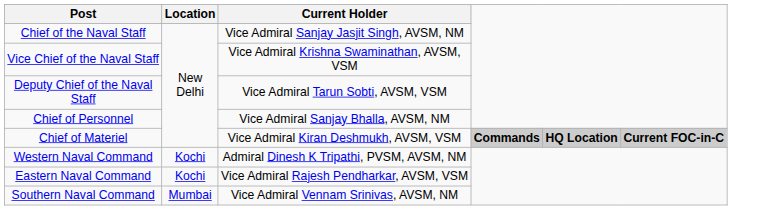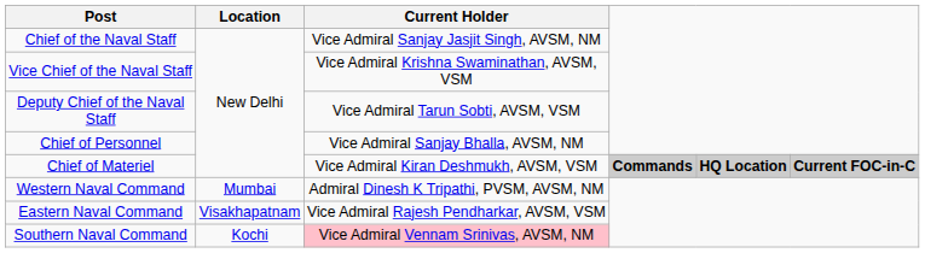Western Naval Command | Location: Kochi -> Mumbai
Eastern Naval Command | Location: Kochi -> Visakhapatnam
Southern Naval Command | Location: Mumbai -> Kochi
Southern Naval Command | Current Holder: no background -> pink background
